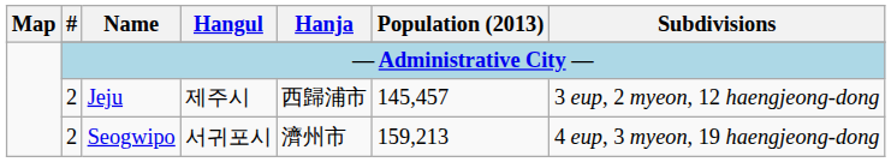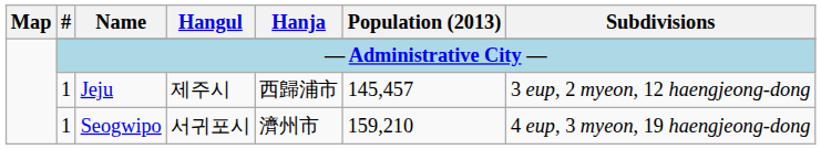Jeju | #: 2 -> 1
Seogwipo | #: 2 -> 1
Seogwipo | Population (2013): 159,213 -> 159,210
